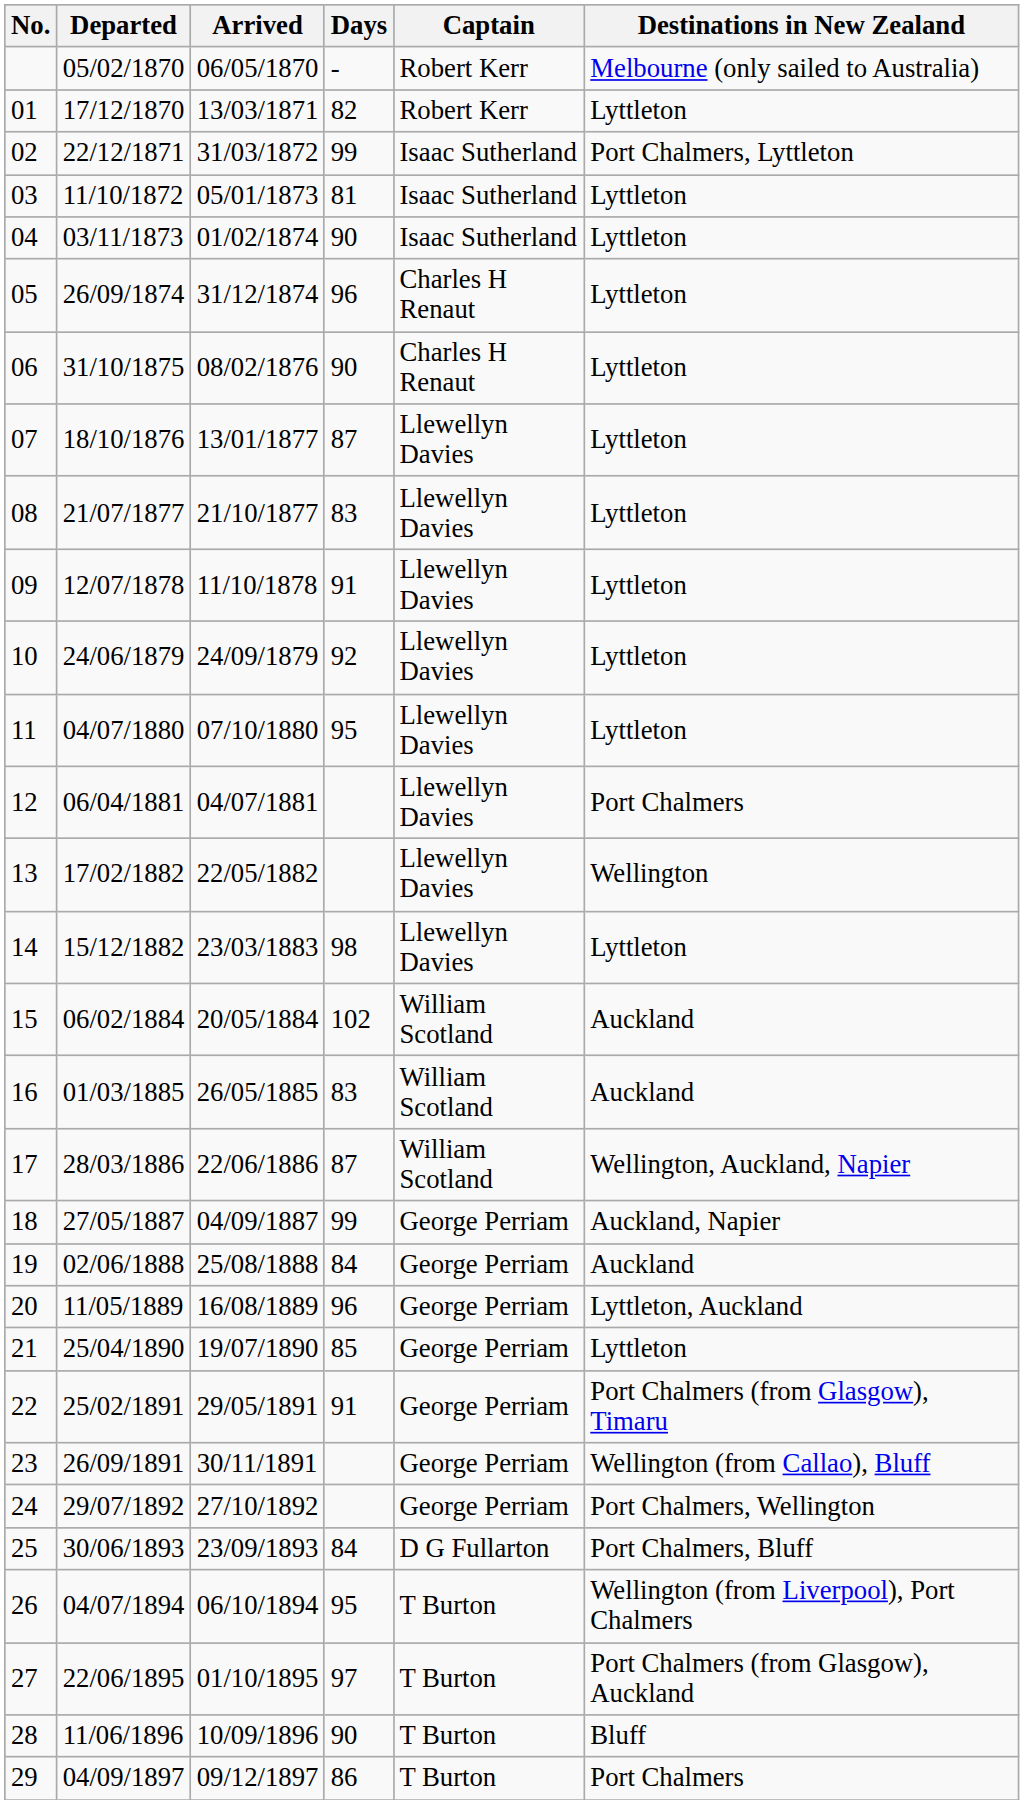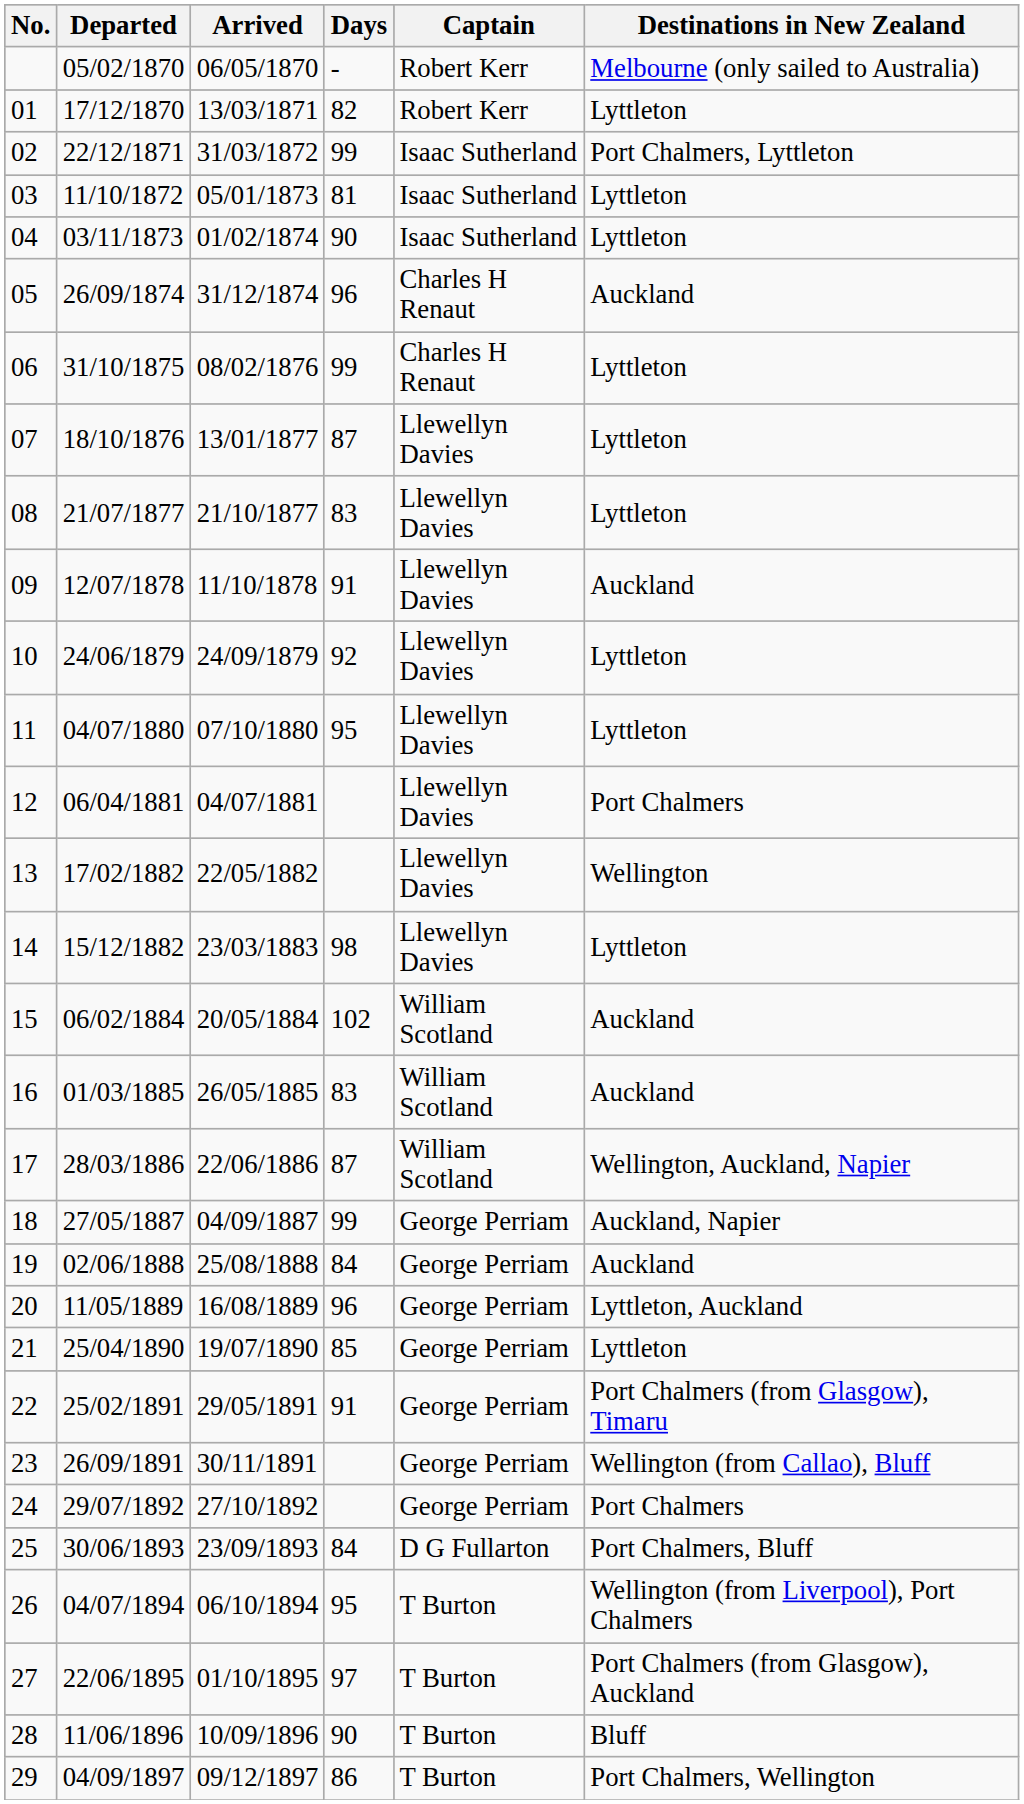05 | Destinations in New Zealand: Lyttleton -> Auckland
06 | Days: 90 -> 99
09 | Destinations in New Zealand: Lyttleton -> Auckland
24 | Destinations in New Zealand: Port Chalmers, Wellington -> Port Chalmers
29 | Destinations in New Zealand: Port Chalmers -> Port Chalmers, Wellington
